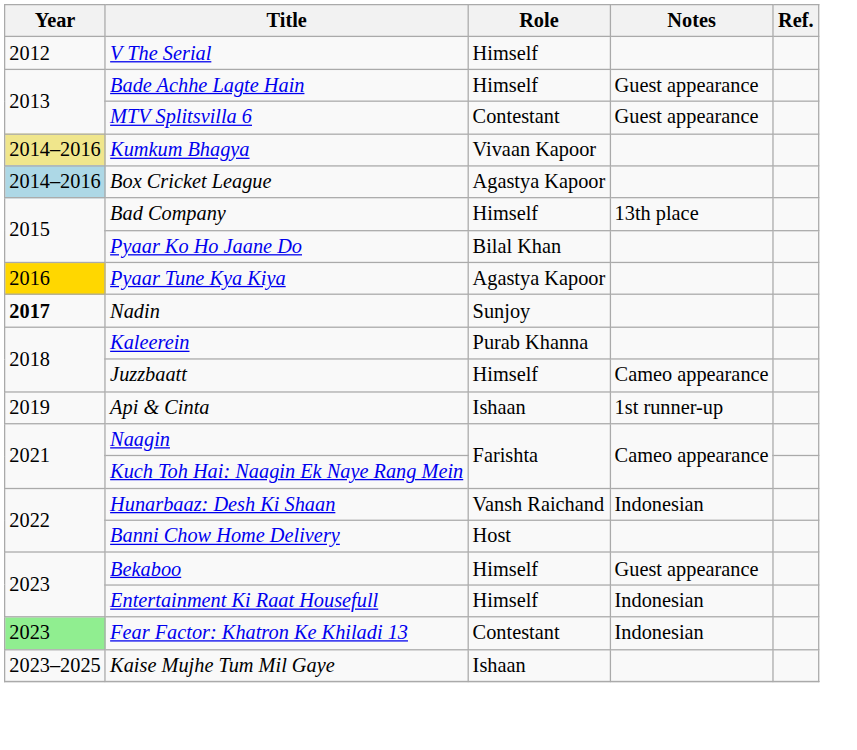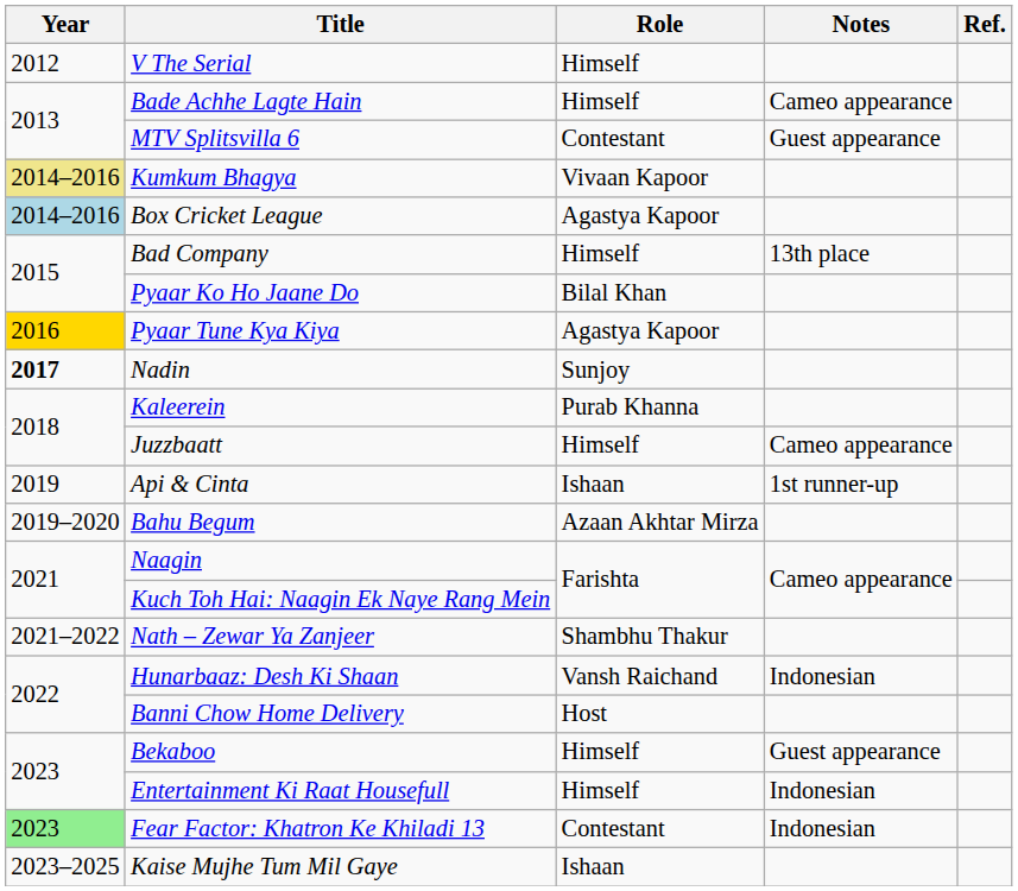Bade Achhe Lagte Hain | Notes: Guest appearance -> Cameo appearance
+ row: 2019–2020 | Bahu Begum | Azaan Akhtar Mirza
+ row: 2021–2022 | Nath – Zewar Ya Zanjeer | Shambhu Thakur
